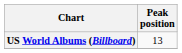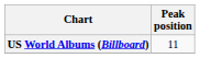US World Albums (Billboard) | Peak position: 13 -> 11
